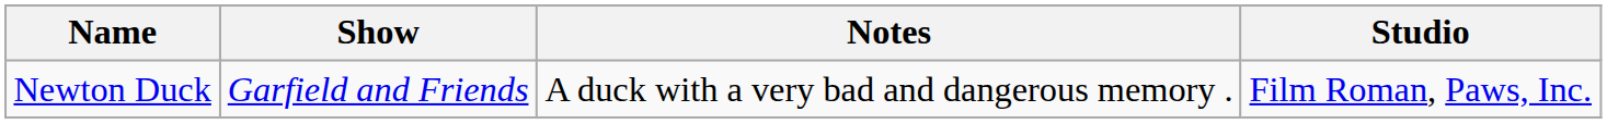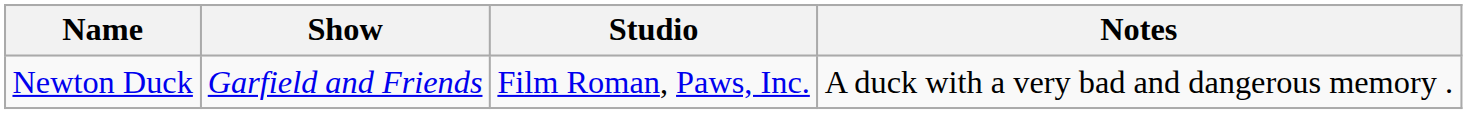columns swapped: Studio <-> Notes
